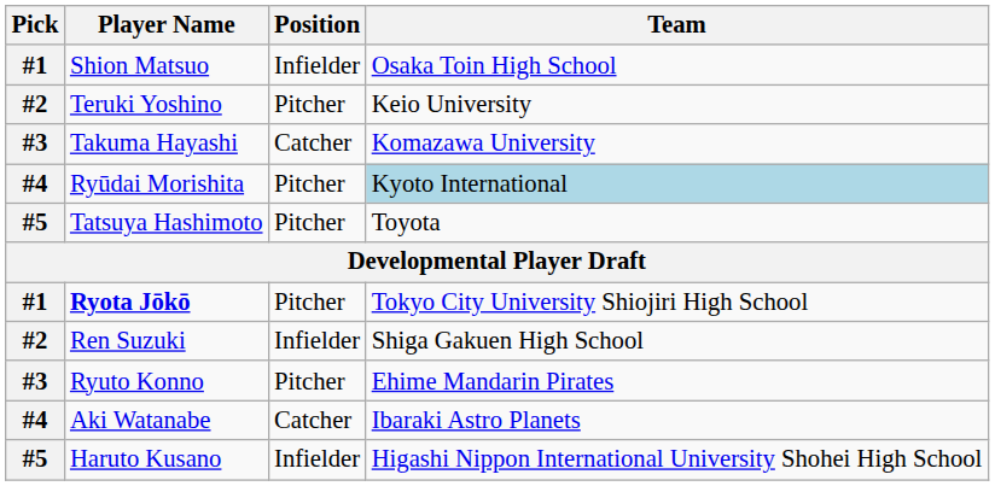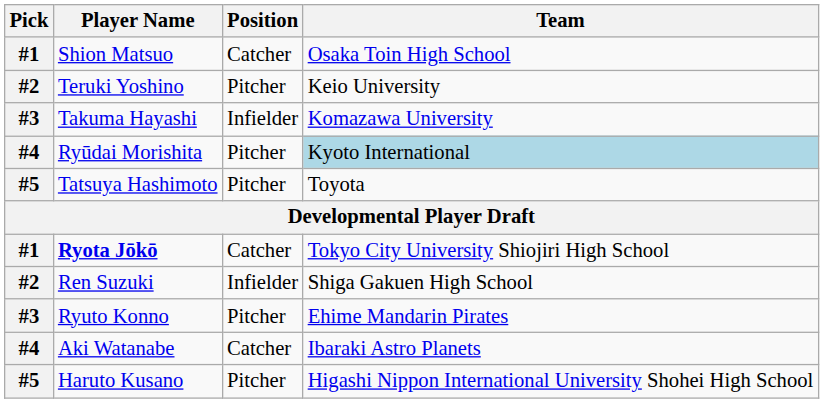Shion Matsuo | Position: Infielder -> Catcher
Takuma Hayashi | Position: Catcher -> Infielder
Ryota Jōkō | Position: Pitcher -> Catcher
Haruto Kusano | Position: Infielder -> Pitcher
